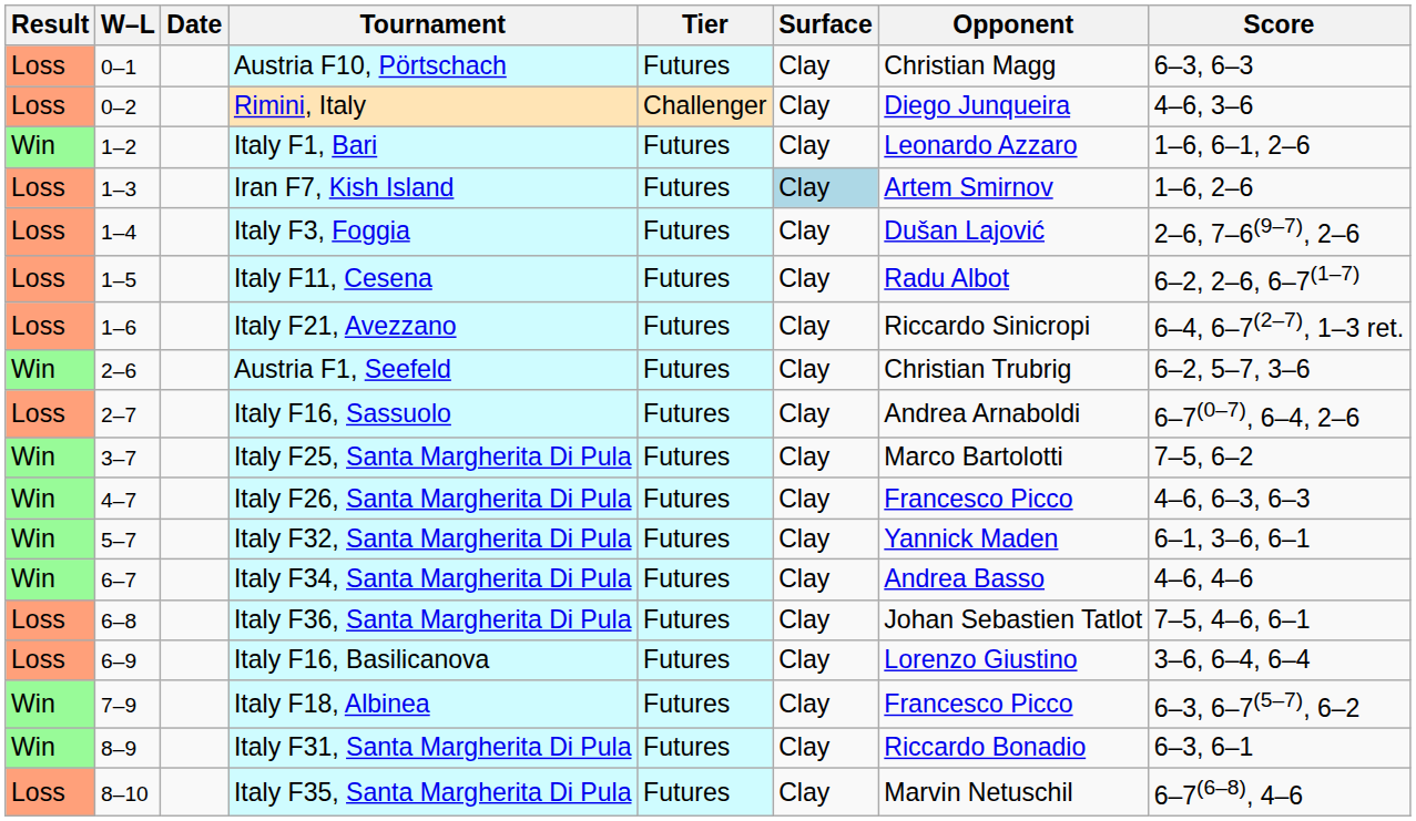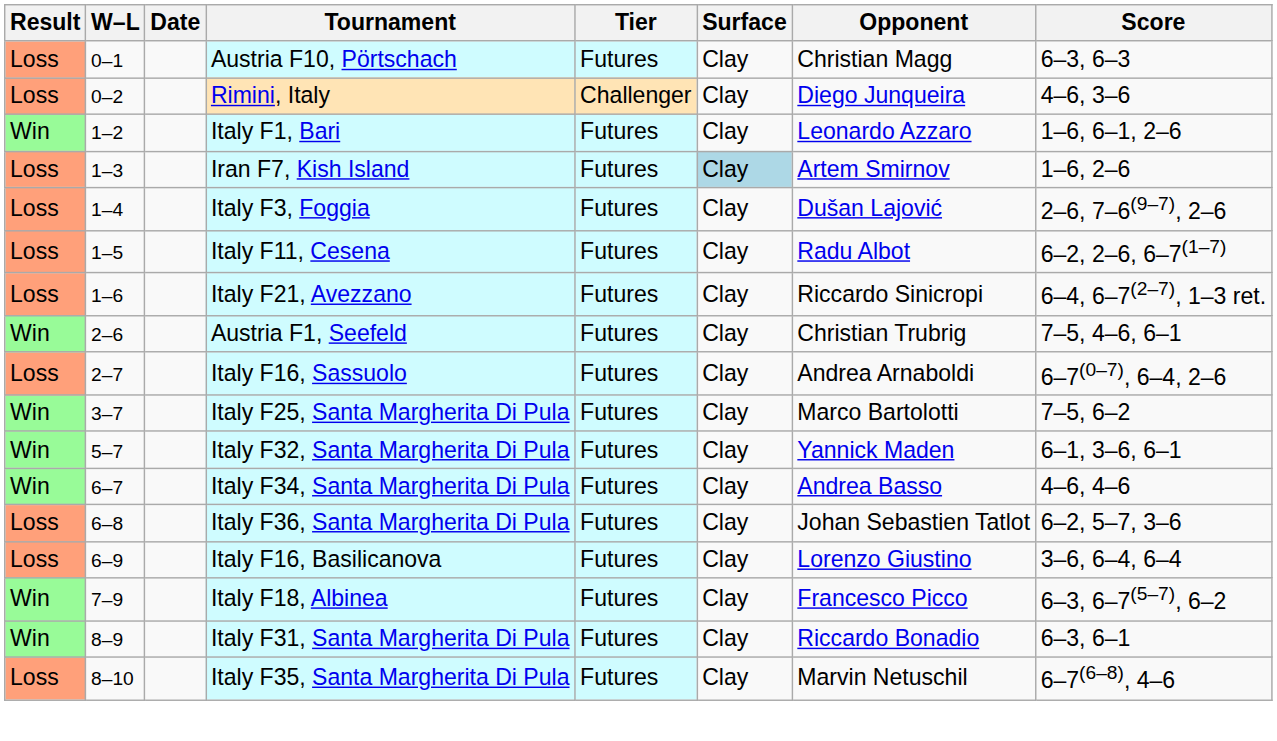Austria F1, Seefeld | Score: 6–2, 5–7, 3–6 -> 7–5, 4–6, 6–1
- row: Win | 4–7 | Italy F26, Santa Margherita Di Pula | Futures | Clay | Francesco Picco | 4–6, 6–3, 6–3
Italy F36, Santa Margherita Di Pula | Score: 7–5, 4–6, 6–1 -> 6–2, 5–7, 3–6
